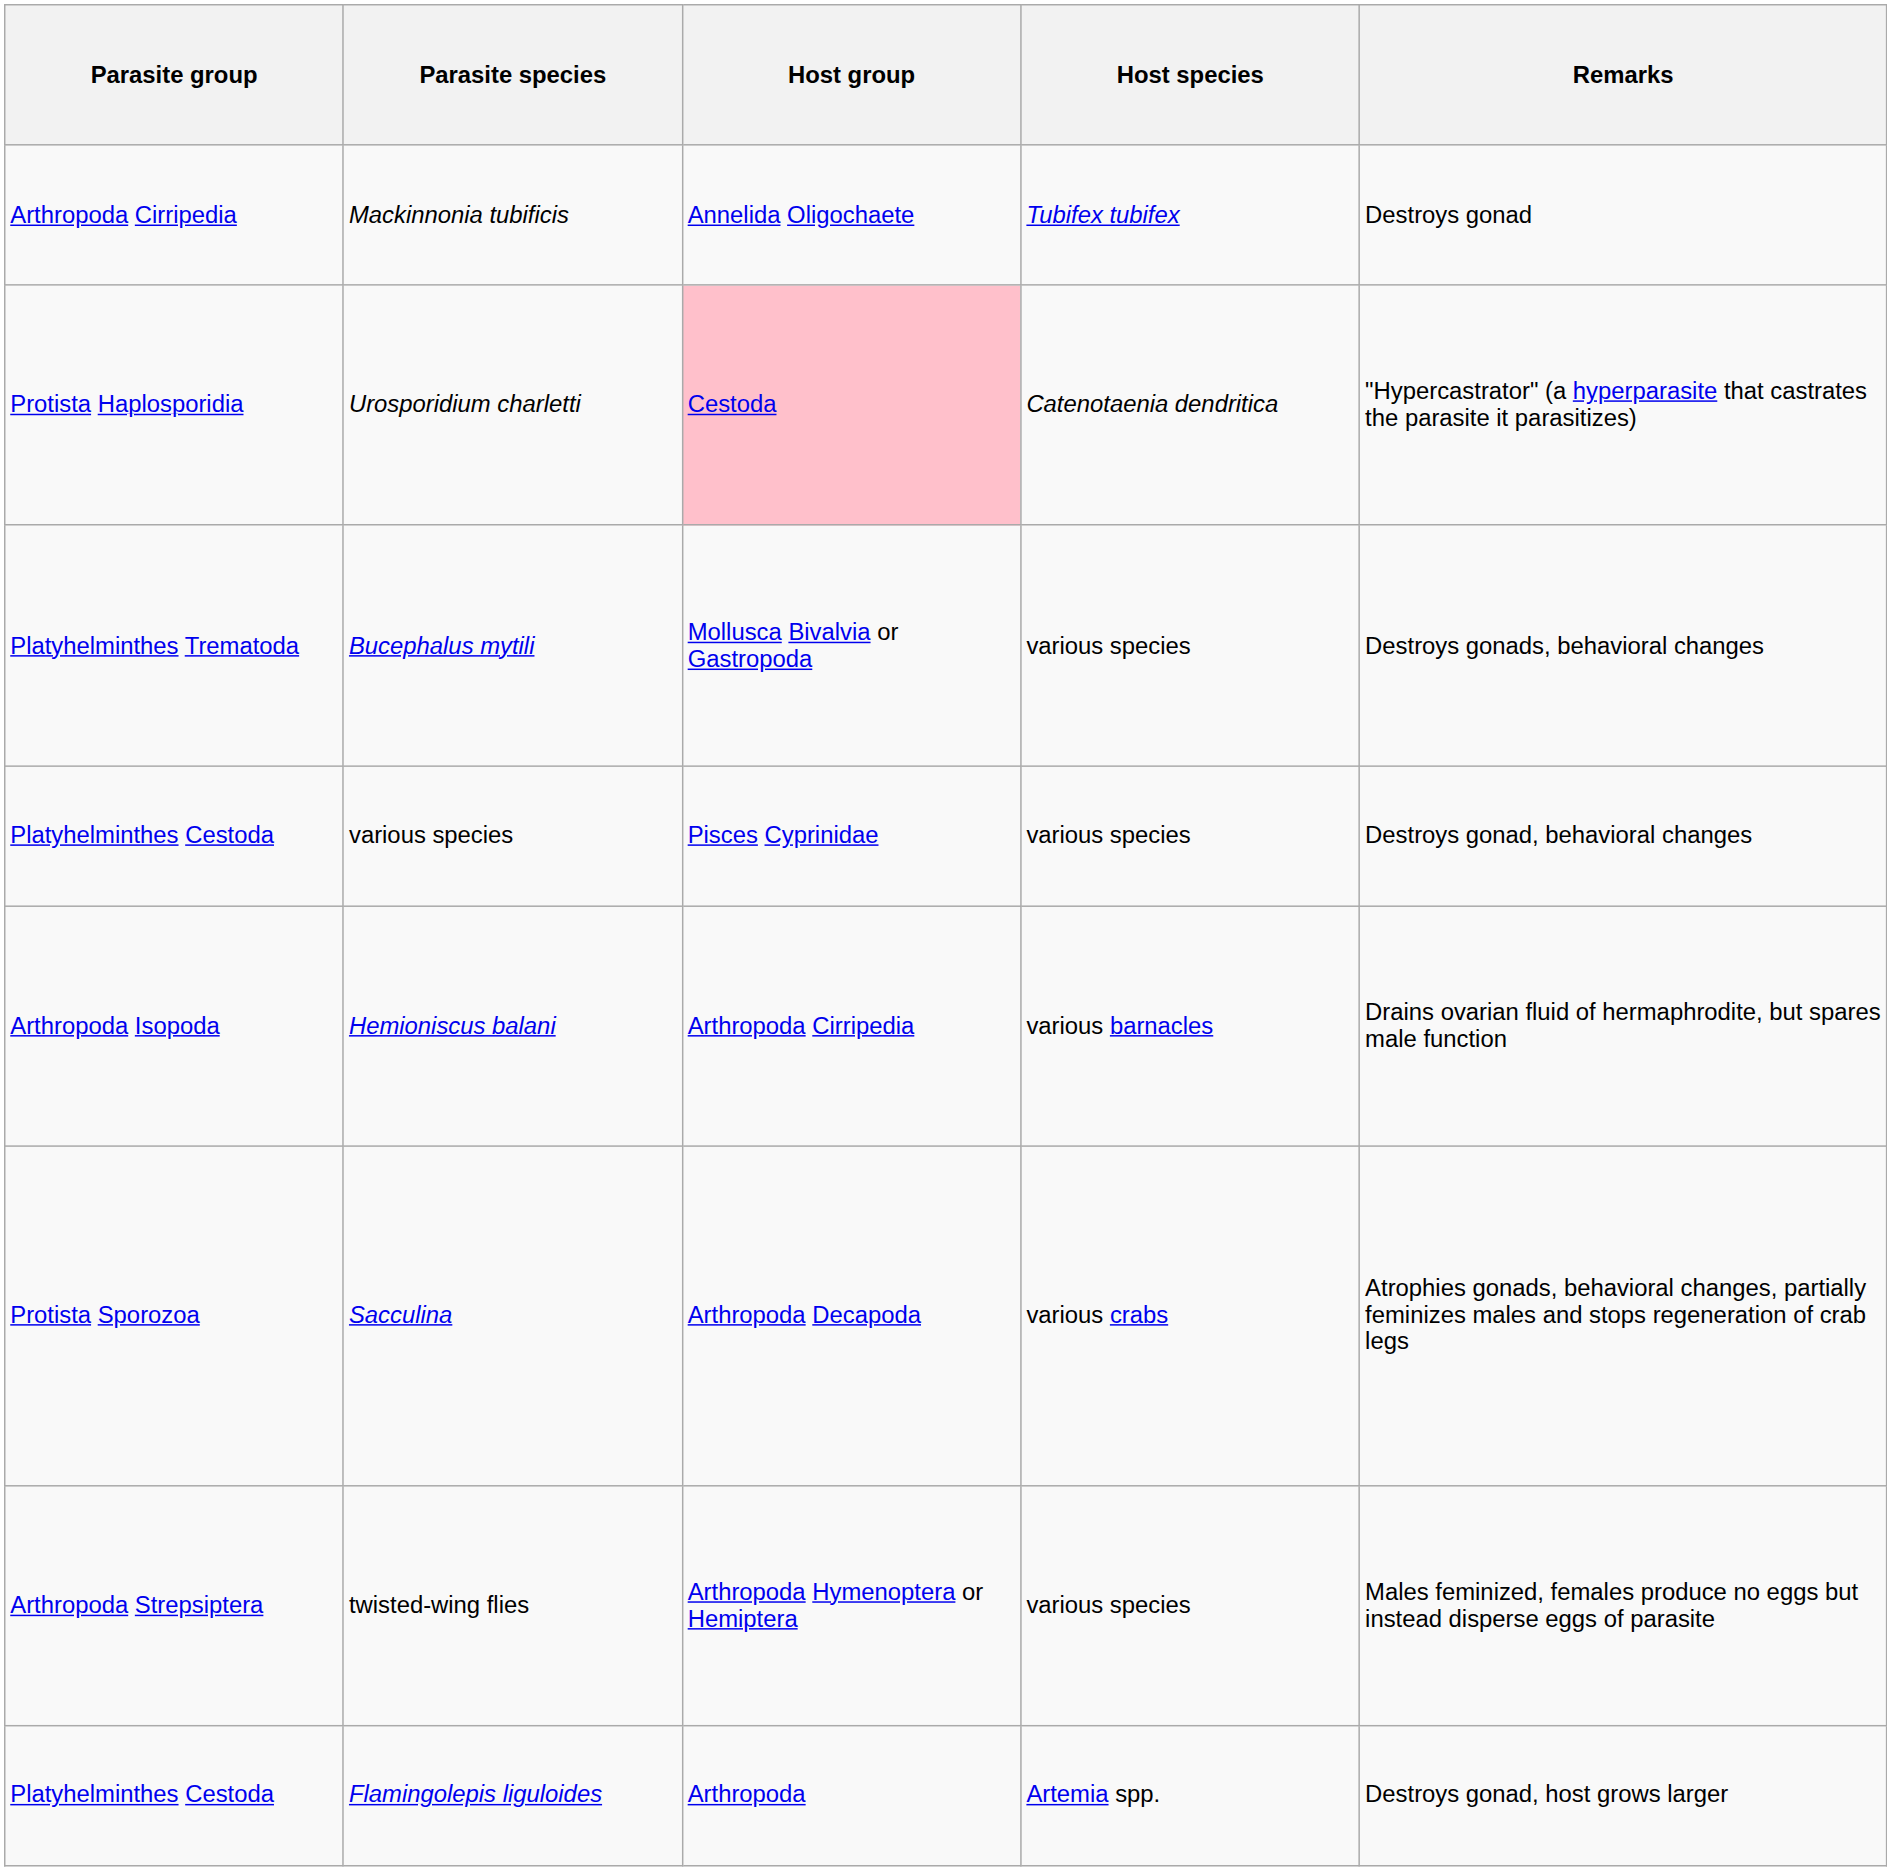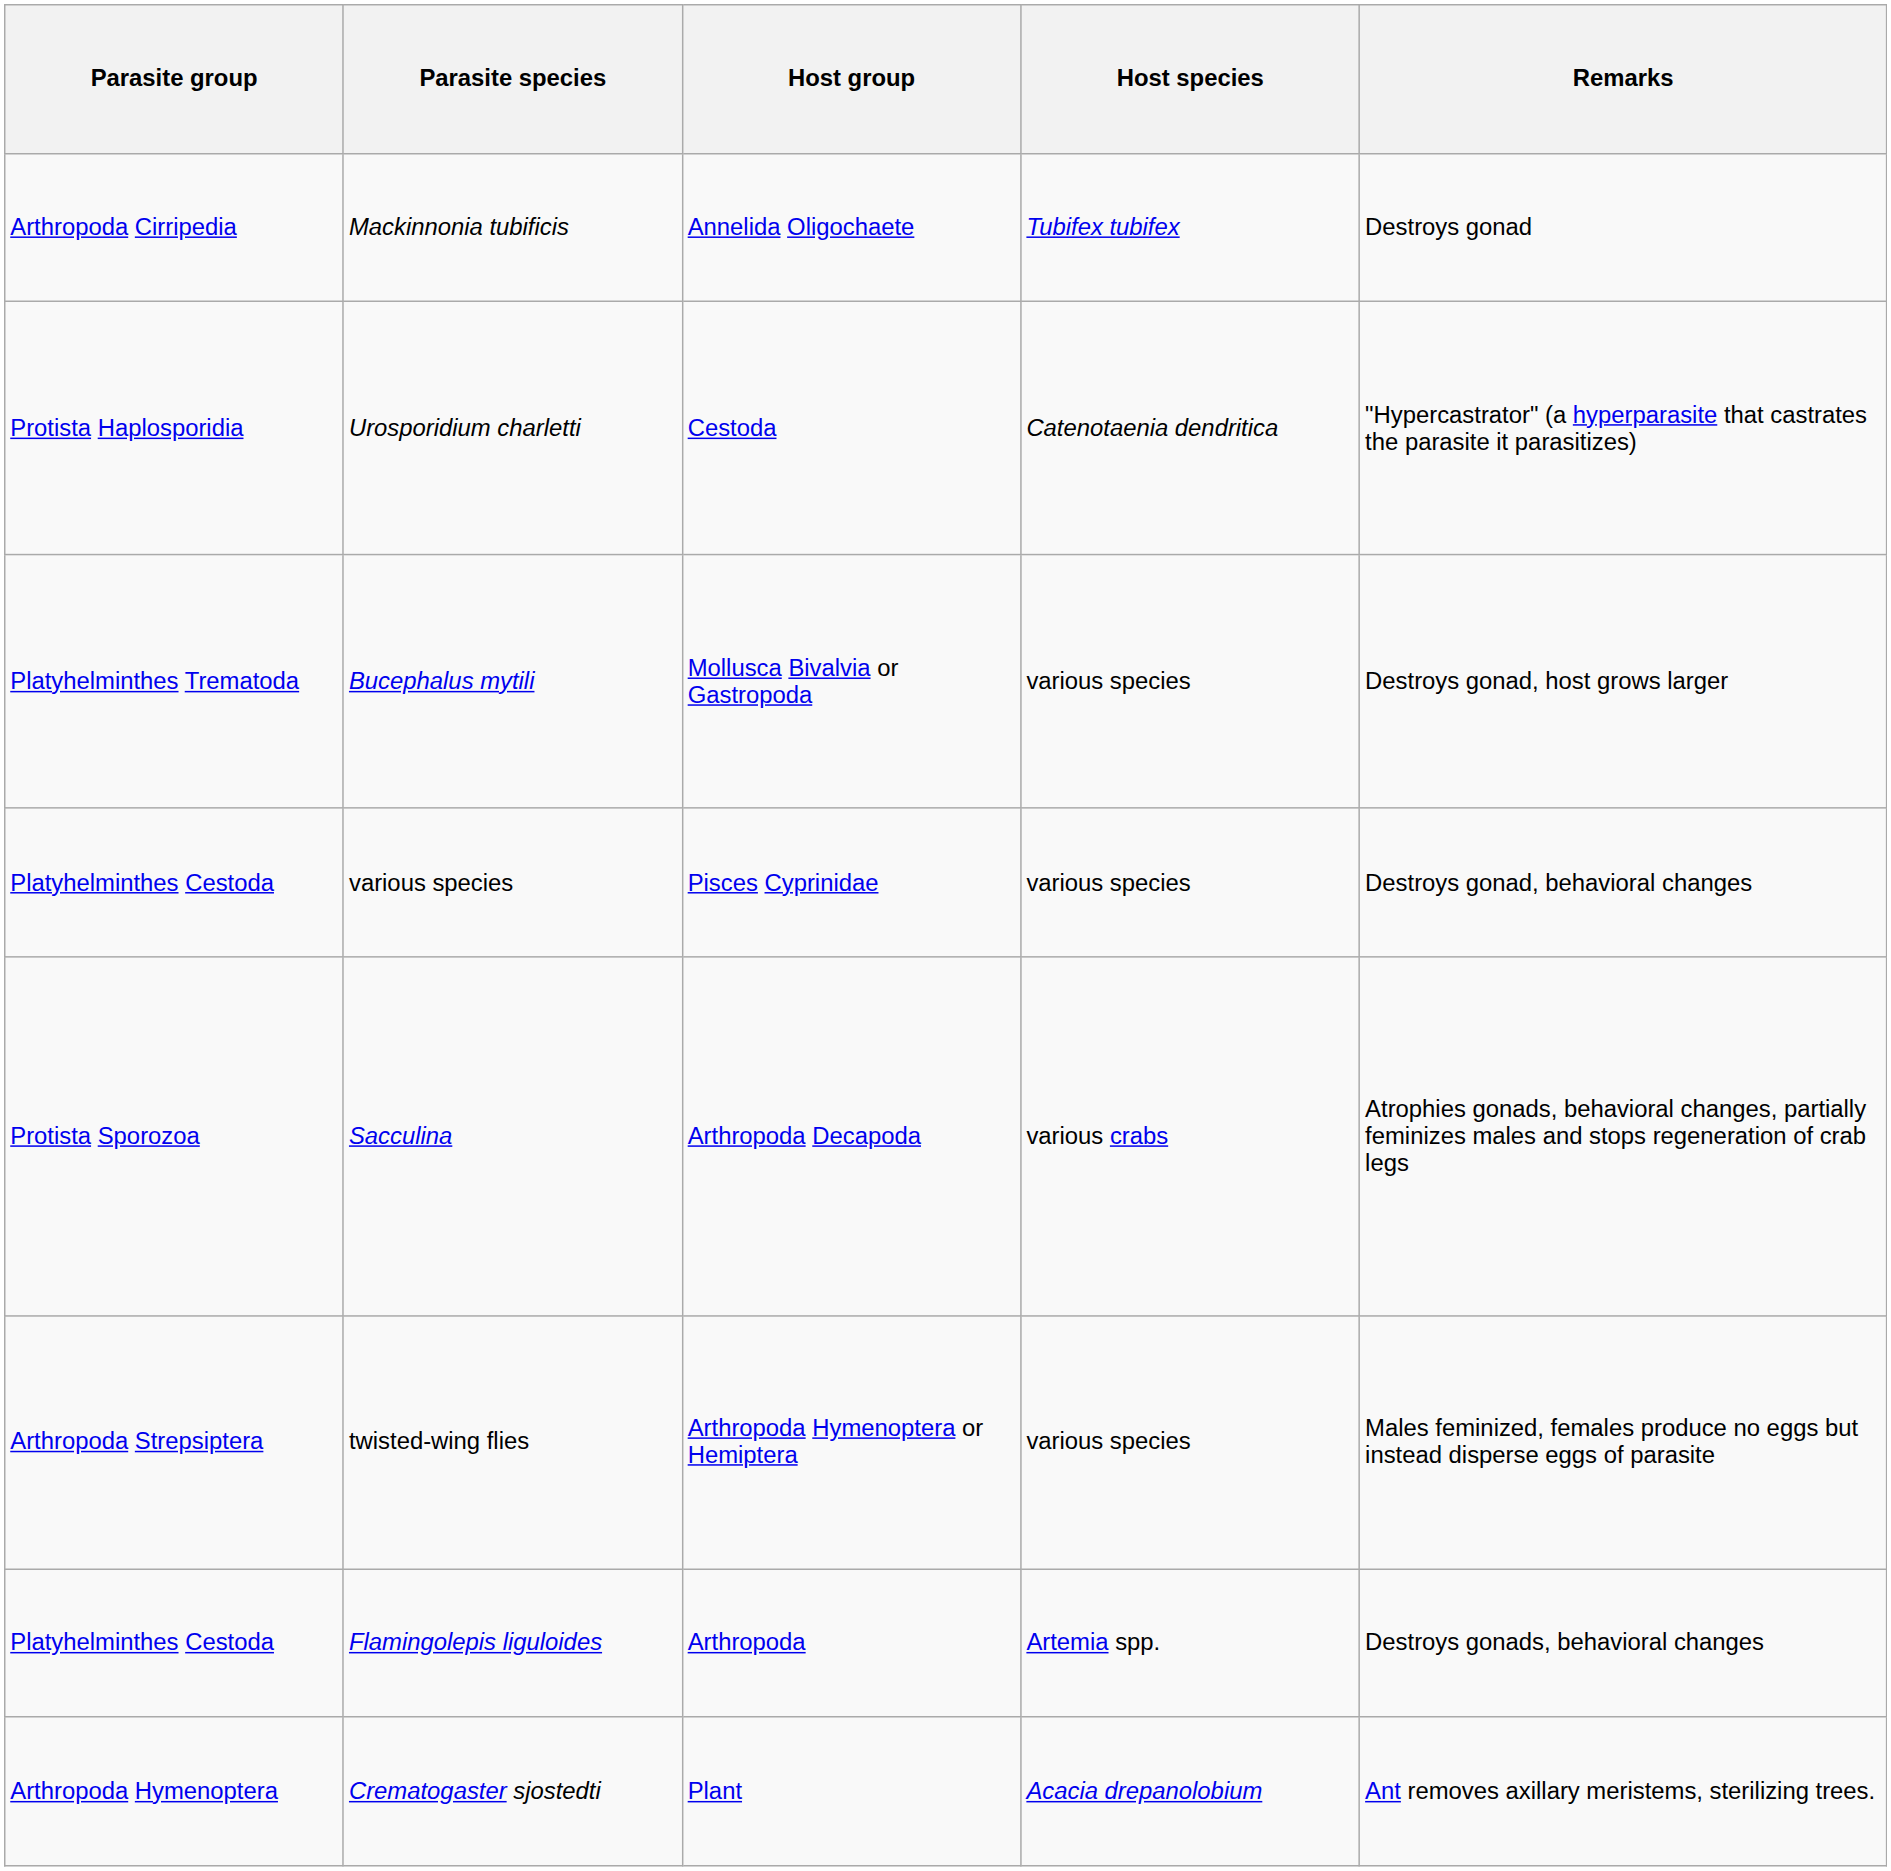Urosporidium charletti | Host group: pink background -> no background
Bucephalus mytili | Remarks: Destroys gonads, behavioral changes -> Destroys gonad, host grows larger
- row: Arthropoda Isopoda | Hemioniscus balani | Arthropoda Cirripedia | various barnacles | Drains ovarian fluid of hermaphrodite, but spares male function
Flamingolepis liguloides | Remarks: Destroys gonad, host grows larger -> Destroys gonads, behavioral changes
+ row: Arthropoda Hymenoptera | Crematogaster sjostedti | Plant | Acacia drepanolobium | Ant removes axillary meristems, sterilizing trees.
